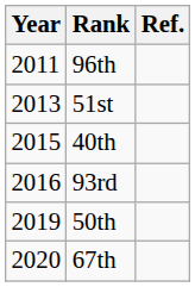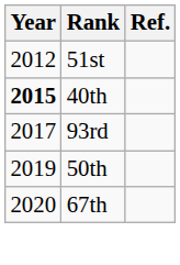- row: 2011 | 96th
51st | Year: 2013 -> 2012
40th | Year: normal -> bold
93rd | Year: 2016 -> 2017
